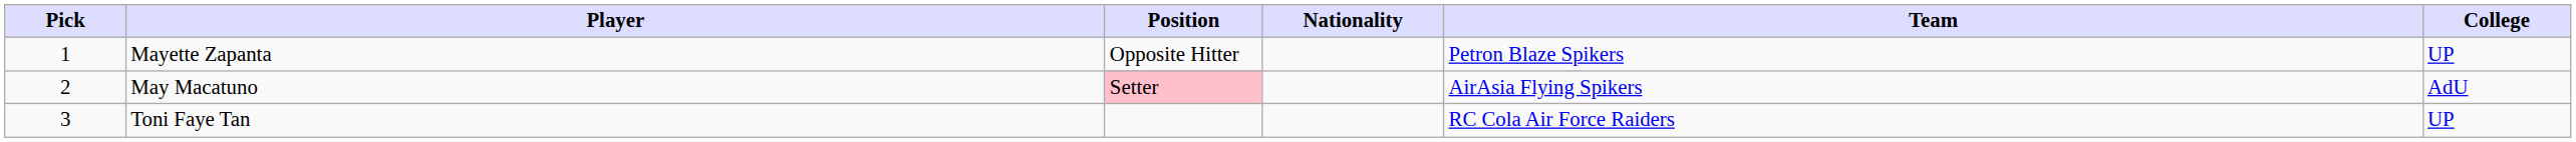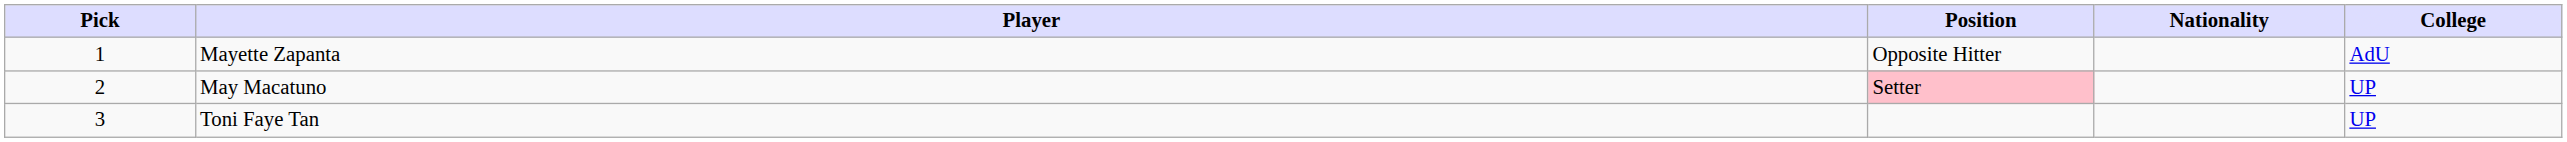- column: Team | Petron Blaze Spikers | AirAsia Flying Spikers | RC Cola Air Force Raiders
Mayette Zapanta | College: UP -> AdU
May Macatuno | College: AdU -> UP
